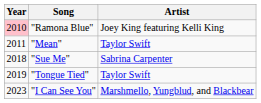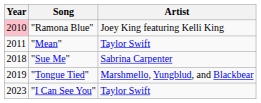"Tongue Tied" | Artist: Taylor Swift -> Marshmello, Yungblud, and Blackbear
"I Can See You" | Artist: Marshmello, Yungblud, and Blackbear -> Taylor Swift
